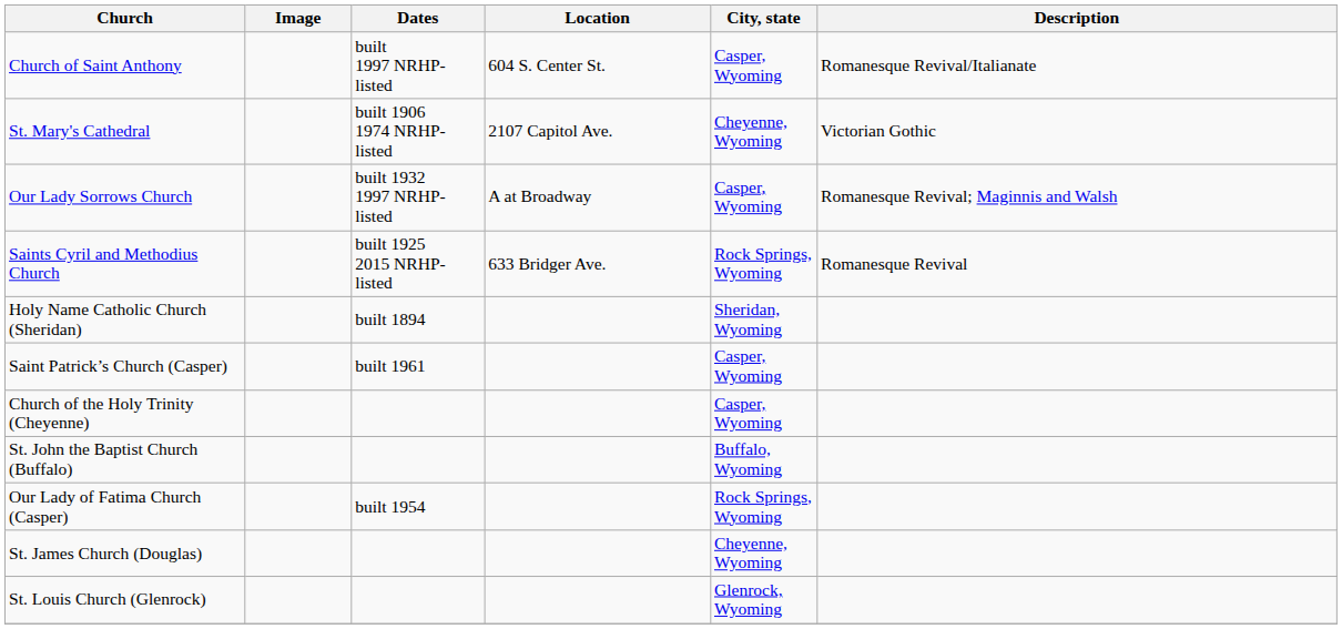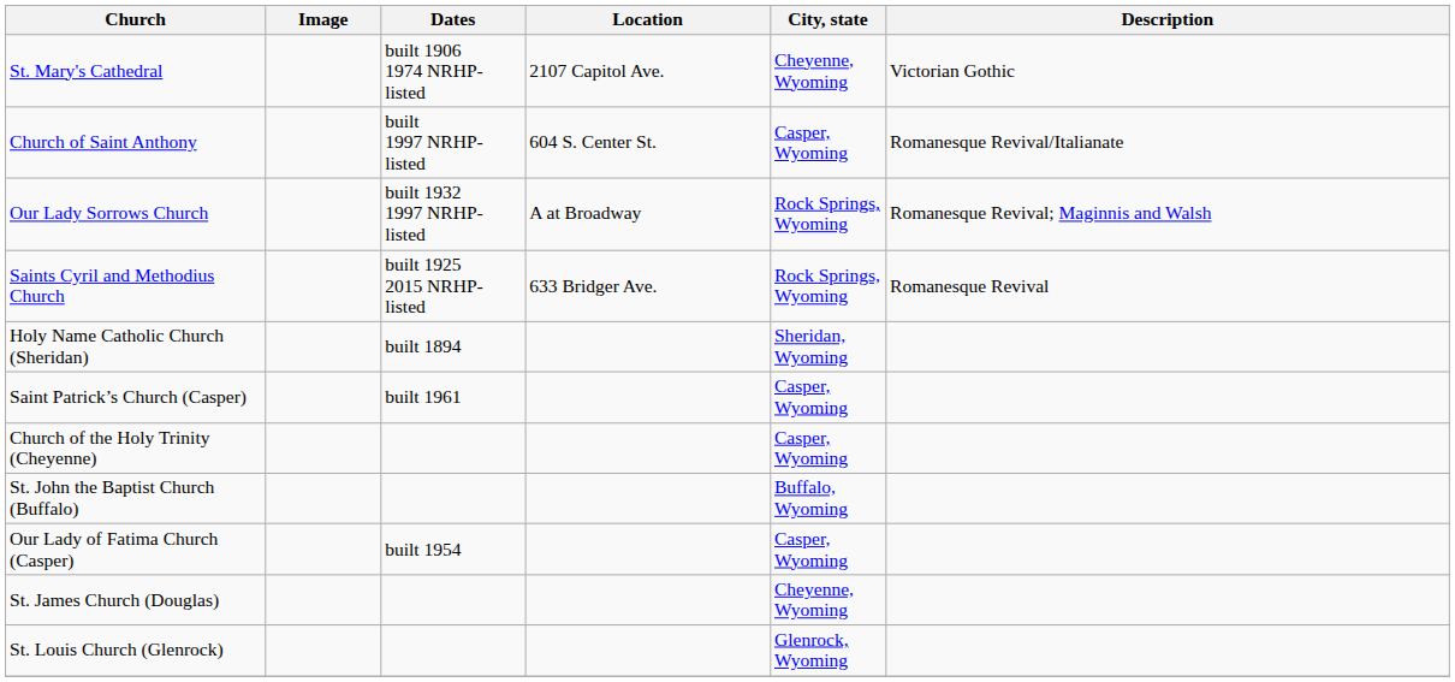rows swapped: Church of Saint Anthony <-> St. Mary's Cathedral
Our Lady Sorrows Church | City, state: Casper, Wyoming -> Rock Springs, Wyoming
Our Lady of Fatima Church (Casper) | City, state: Rock Springs, Wyoming -> Casper, Wyoming
